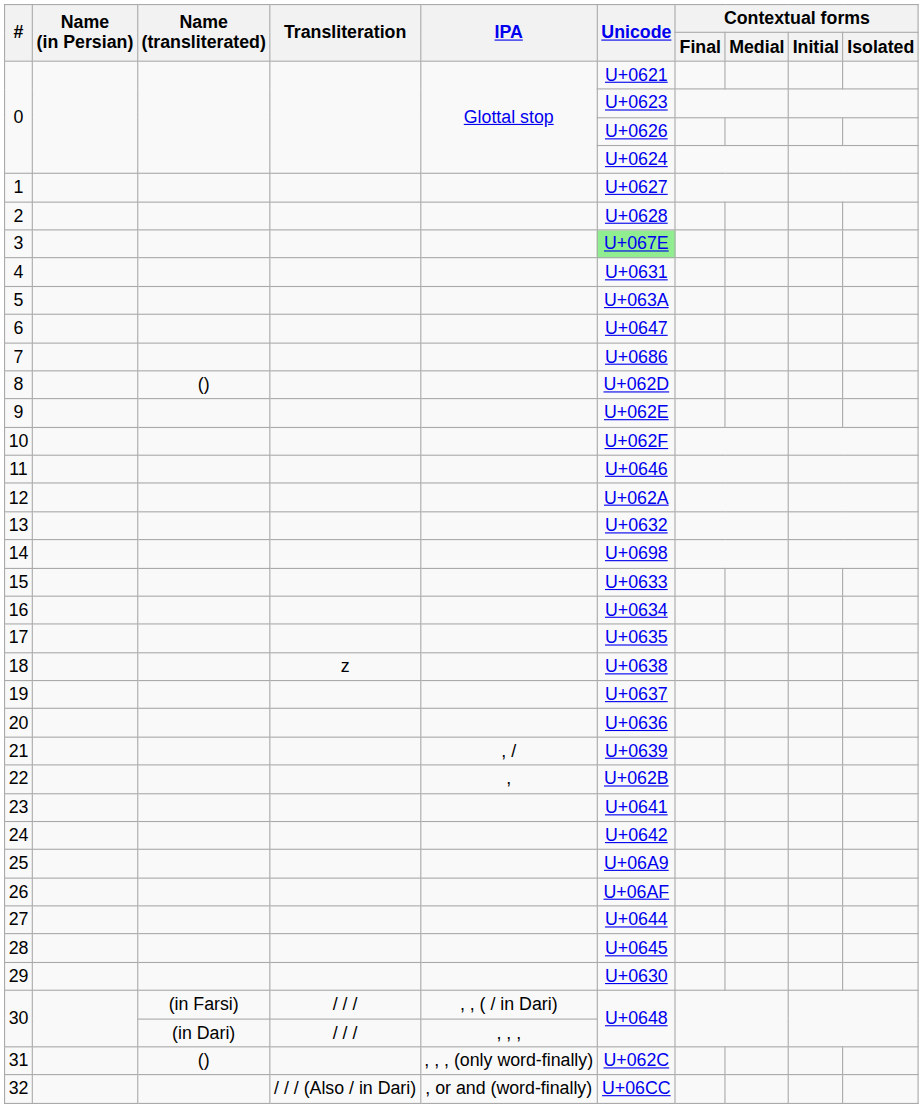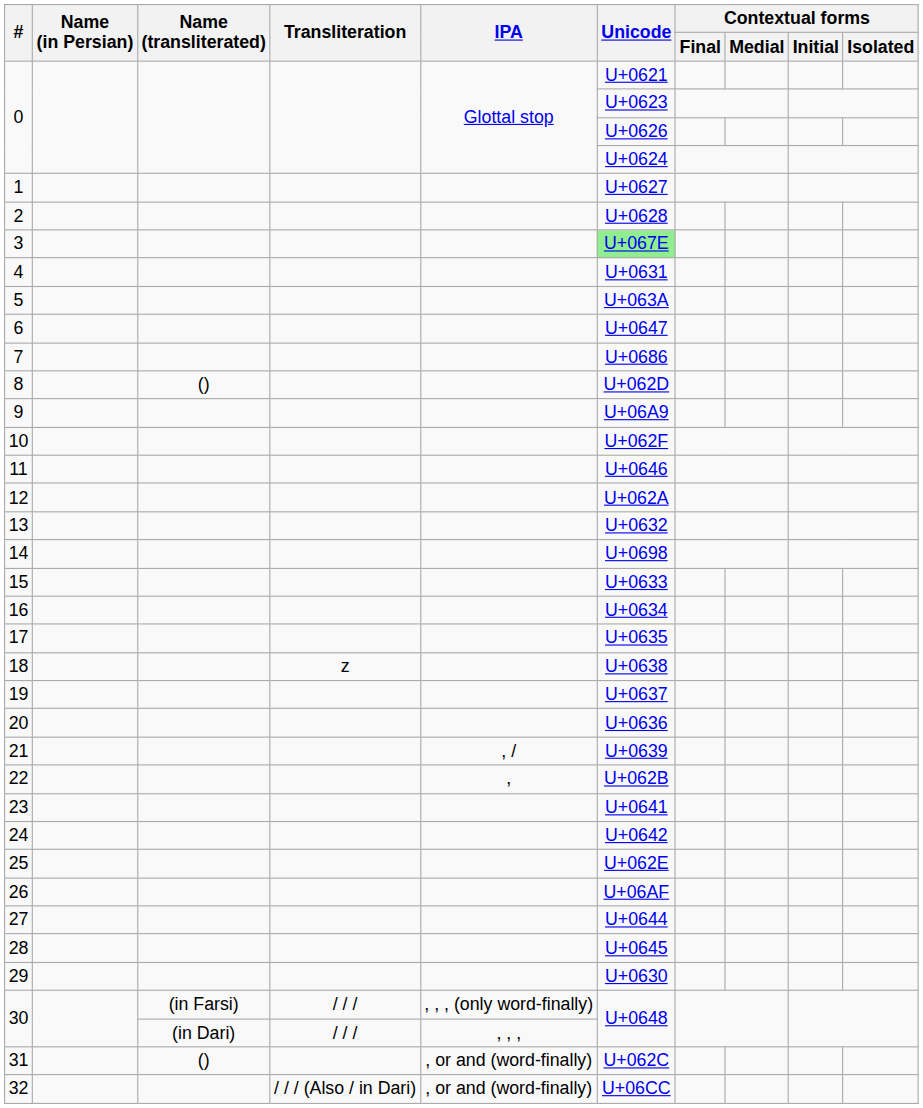9 | Unicode: U+062E -> U+06A9
25 | Unicode: U+06A9 -> U+062E
30 / (in Farsi) | IPA: , , ( / in Dari) -> , , , (only word-finally)
31 | IPA: , , , (only word-finally) -> , or and (word-finally)
